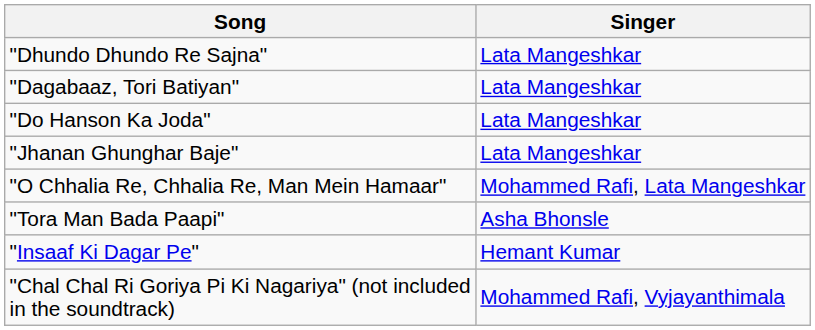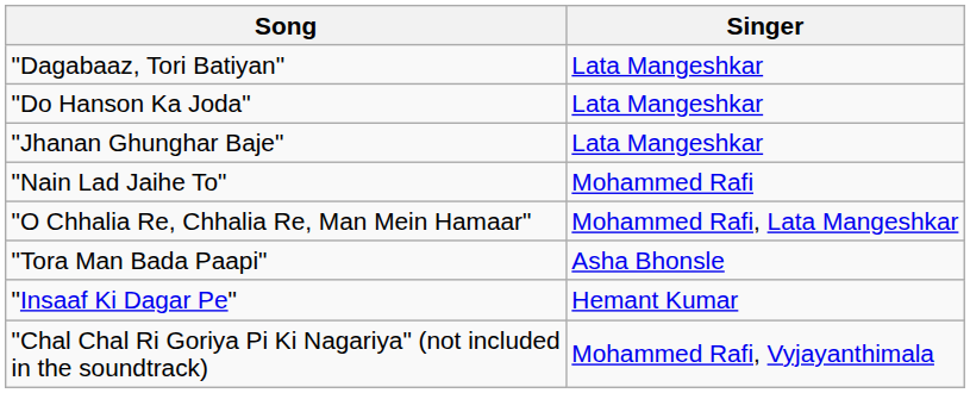- row: "Dhundo Dhundo Re Sajna" | Lata Mangeshkar
+ row: "Nain Lad Jaihe To" | Mohammed Rafi
